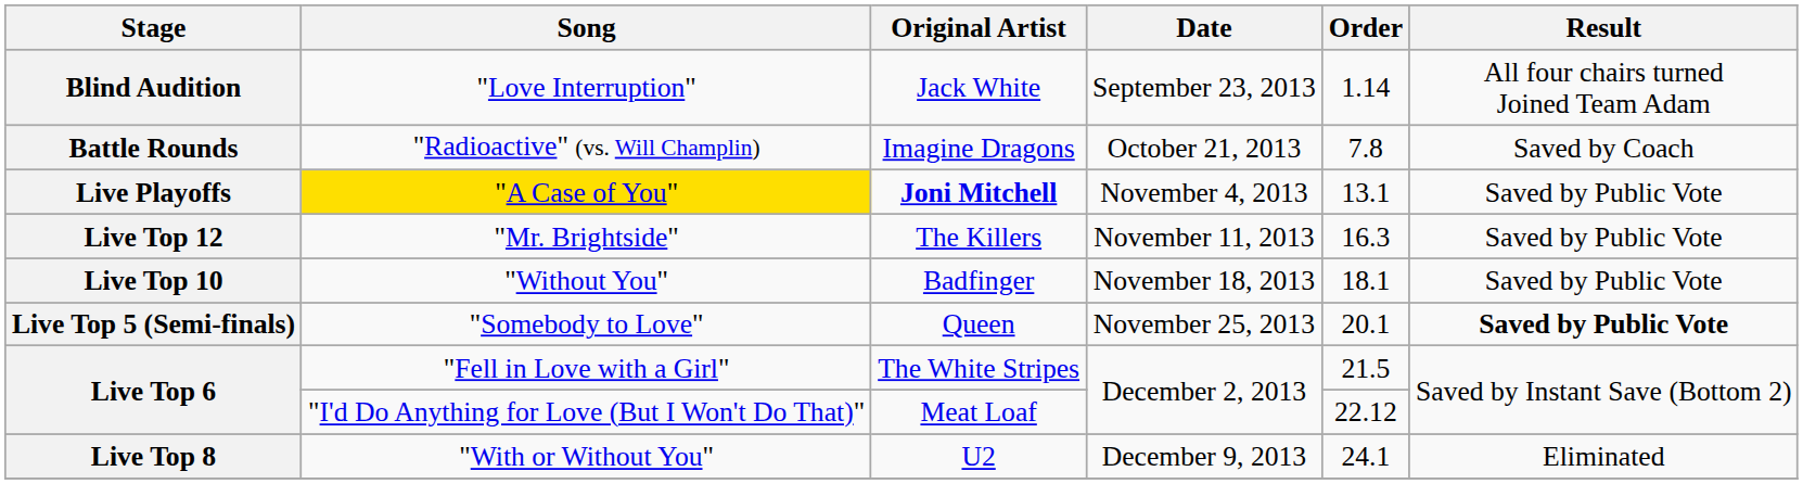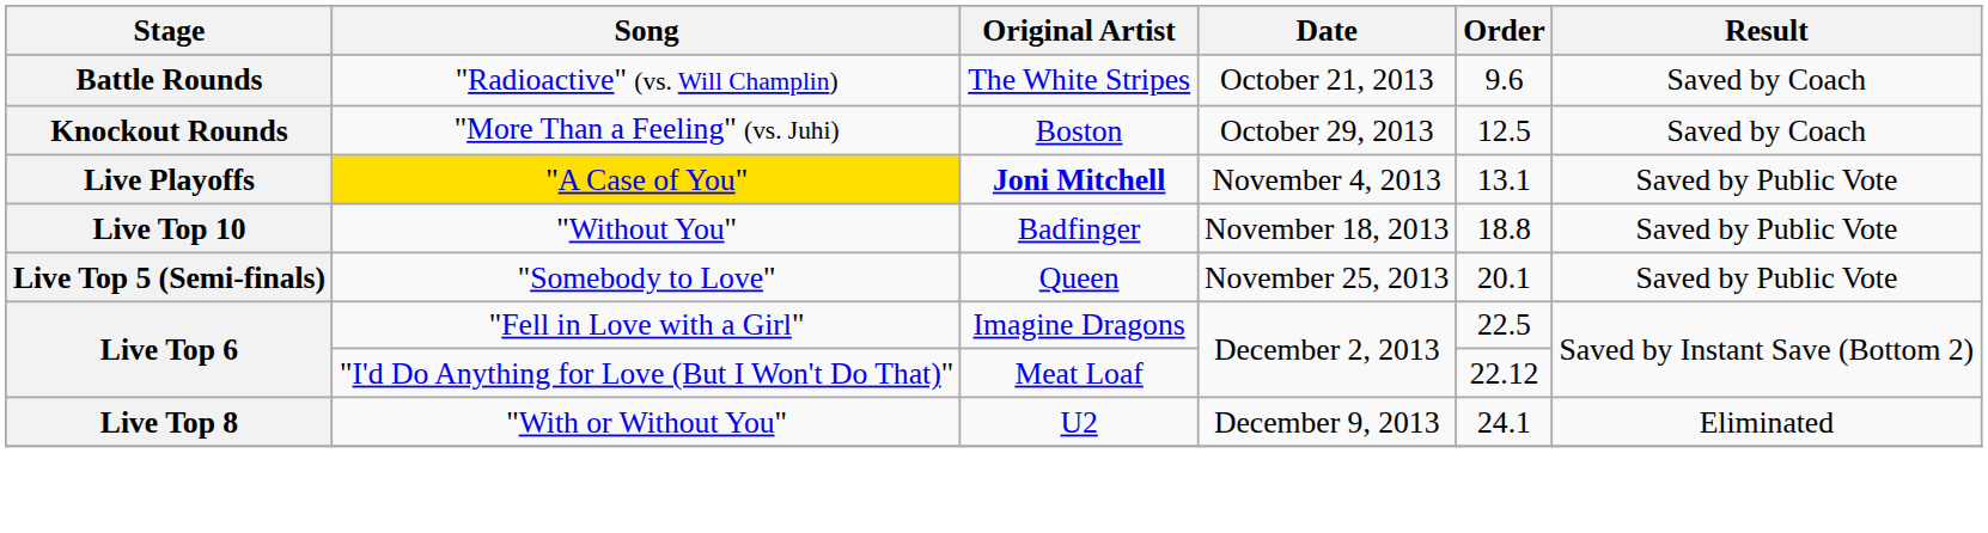- row: Blind Audition | "Love Interruption" | Jack White | September 23, 2013 | 1.14 | All four chairs turned Joined Team Adam
"Radioactive" (vs. Will Champlin) | Original Artist: Imagine Dragons -> The White Stripes
"Radioactive" (vs. Will Champlin) | Order: 7.8 -> 9.6
+ row: Knockout Rounds | "More Than a Feeling" (vs. Juhi) | Boston | October 29, 2013 | 12.5 | Saved by Coach
- row: Live Top 12 | "Mr. Brightside" | The Killers | November 11, 2013 | 16.3 | Saved by Public Vote
"Without You" | Order: 18.1 -> 18.8
"Somebody to Love" | Result: bold -> normal
"Fell in Love with a Girl" | Original Artist: The White Stripes -> Imagine Dragons
"Fell in Love with a Girl" | Order: 21.5 -> 22.5
